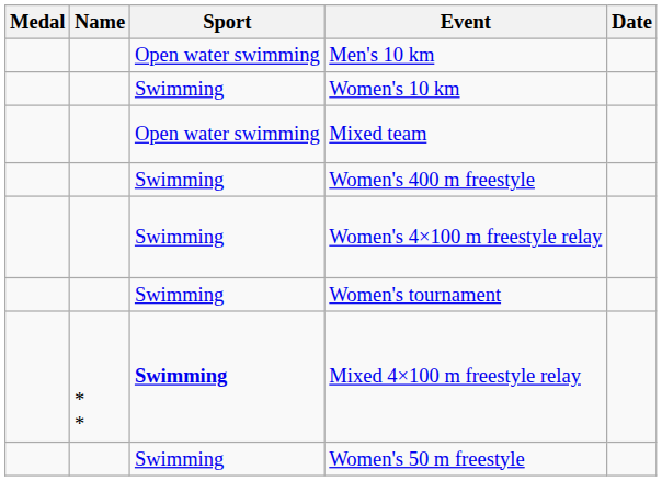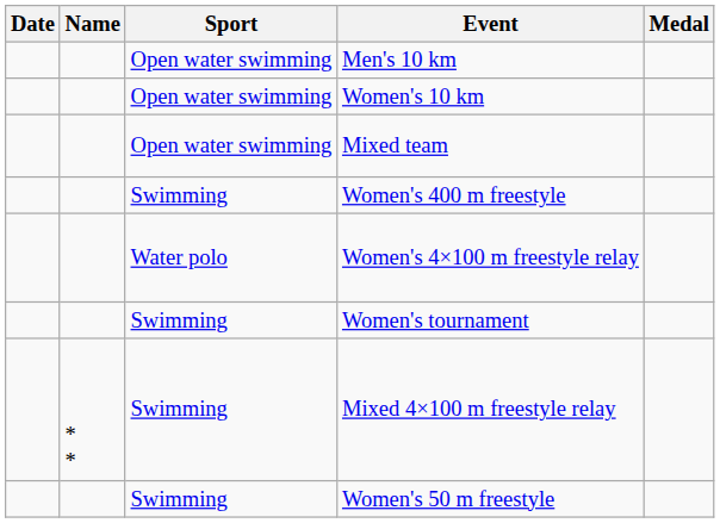columns swapped: Medal <-> Date
Women's 10 km | Sport: Swimming -> Open water swimming
Women's 4×100 m freestyle relay | Sport: Swimming -> Water polo
Mixed 4×100 m freestyle relay | Sport: bold -> normal
